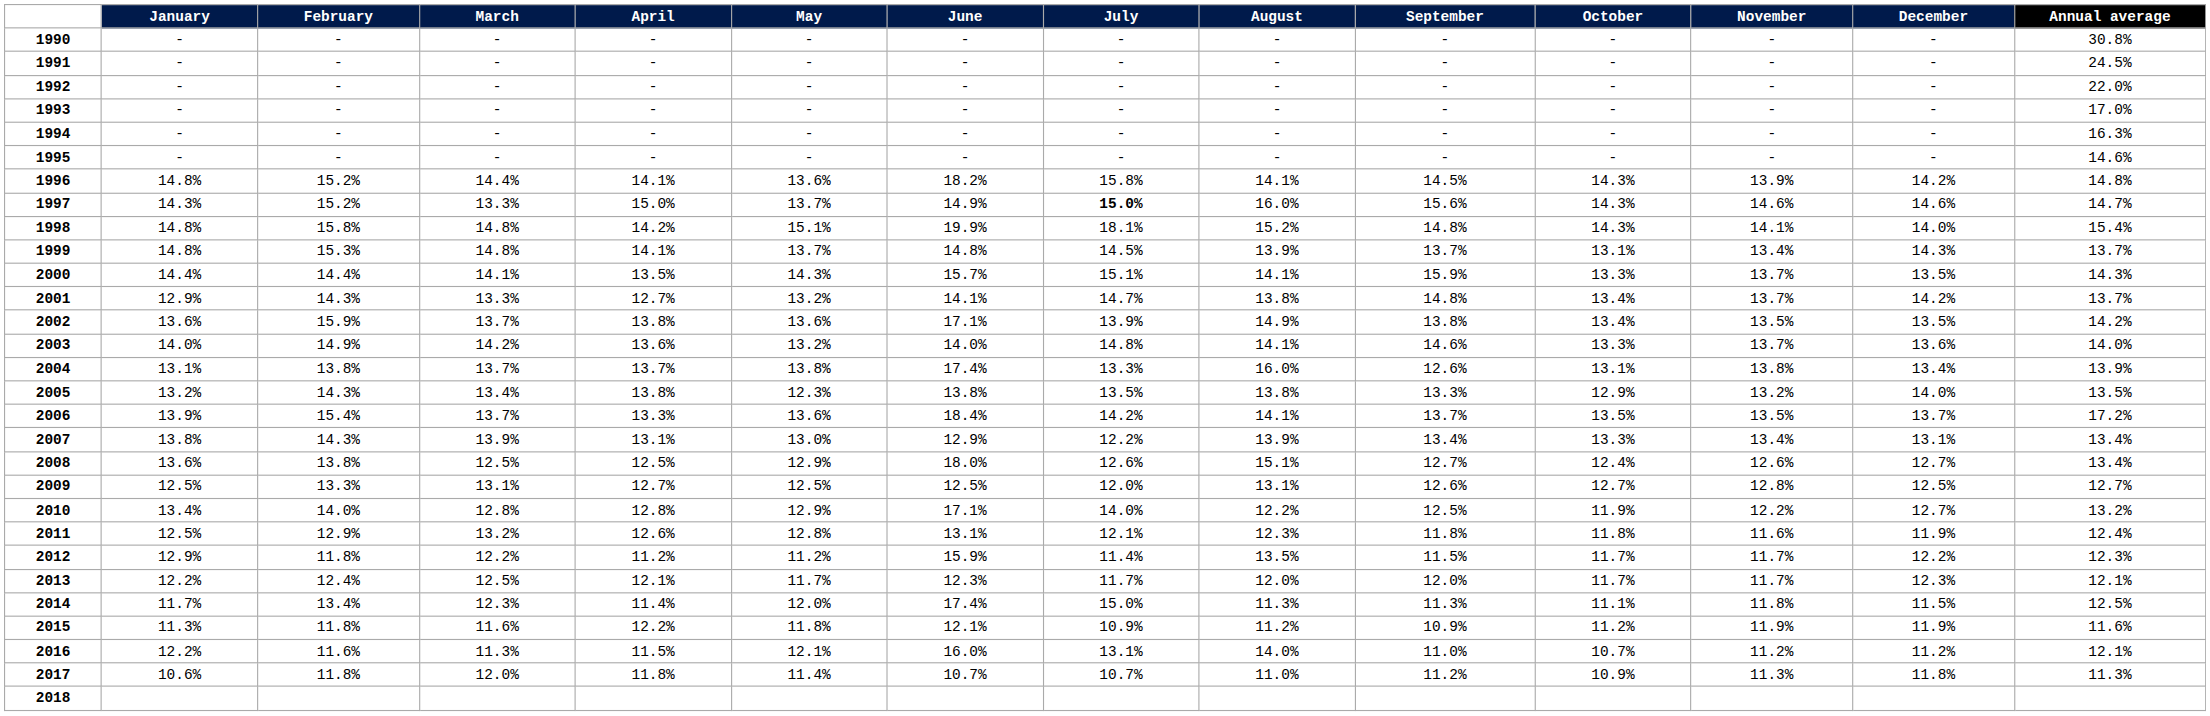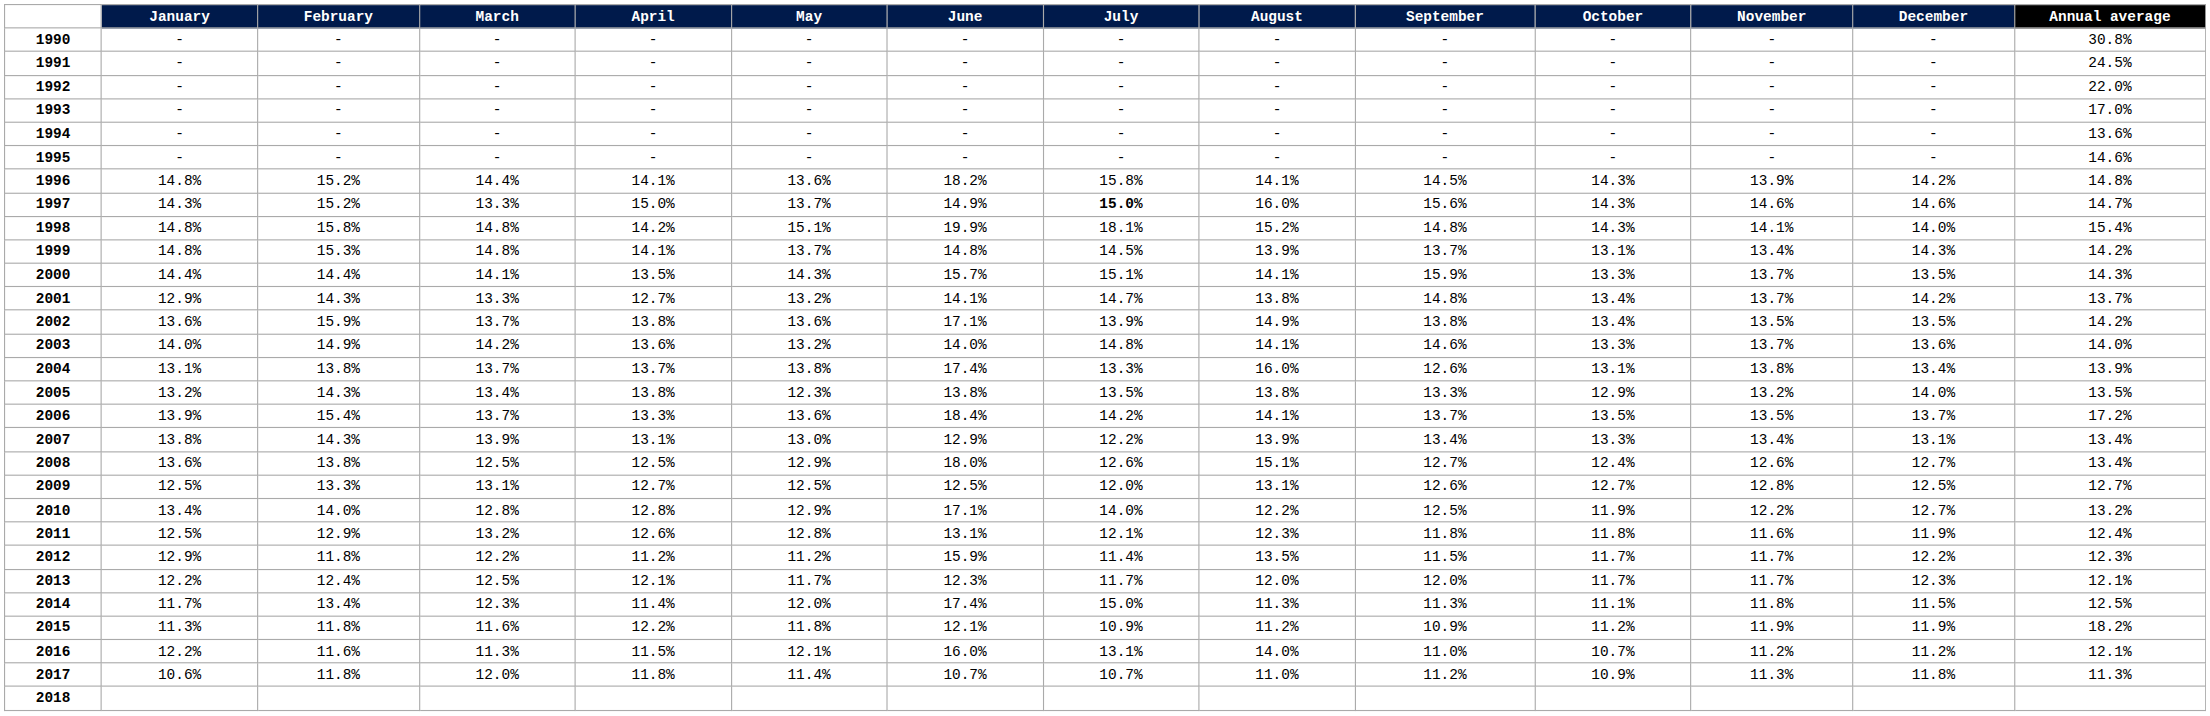1994 | Annual average: 16.3% -> 13.6%
1999 | Annual average: 13.7% -> 14.2%
2015 | Annual average: 11.6% -> 18.2%
